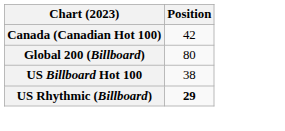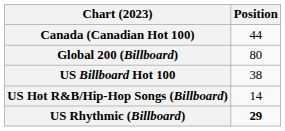Canada (Canadian Hot 100) | Position: 42 -> 44
+ row: US Hot R&B/Hip-Hop Songs (Billboard) | 14
